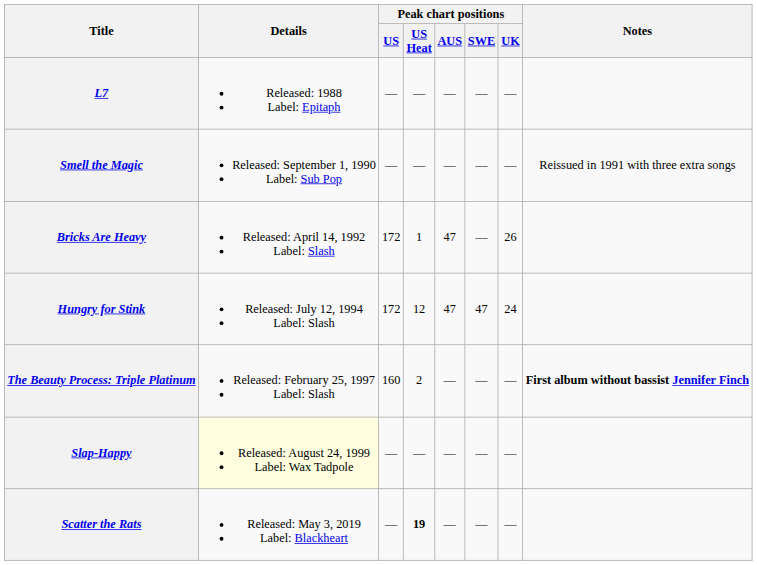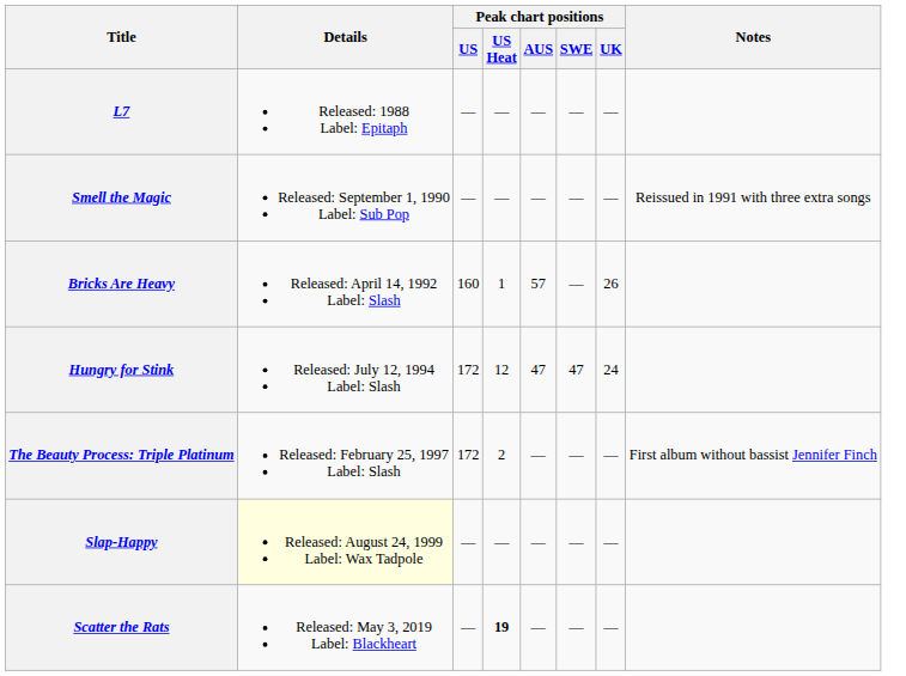Bricks Are Heavy | Peak chart positions / US: 172 -> 160
Bricks Are Heavy | Peak chart positions / AUS: 47 -> 57
The Beauty Process: Triple Platinum | Peak chart positions / US: 160 -> 172
The Beauty Process: Triple Platinum | Notes: bold -> normal
